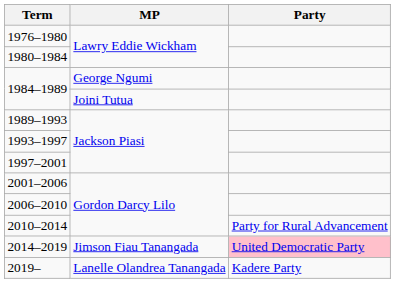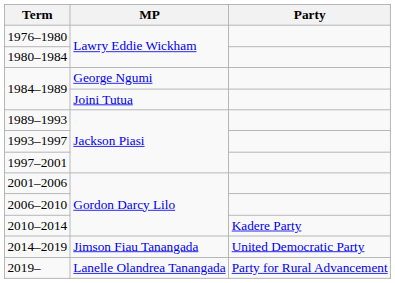2010–2014 | Party: Party for Rural Advancement -> Kadere Party
2014–2019 | Party: pink background -> no background
2019– | Party: Kadere Party -> Party for Rural Advancement
